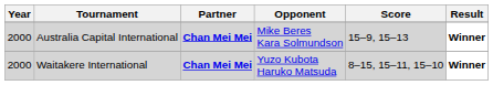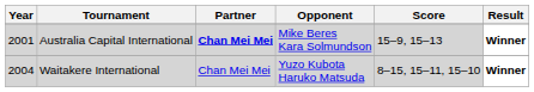Australia Capital International | Year: 2000 -> 2001
Waitakere International | Year: 2000 -> 2004
Waitakere International | Partner: bold -> normal
